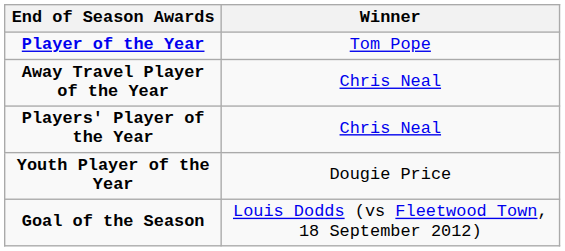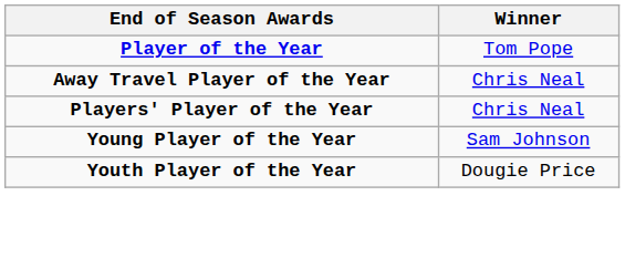+ row: Young Player of the Year | Sam Johnson
- row: Goal of the Season | Louis Dodds (vs Fleetwood Town, 18 September 2012)
